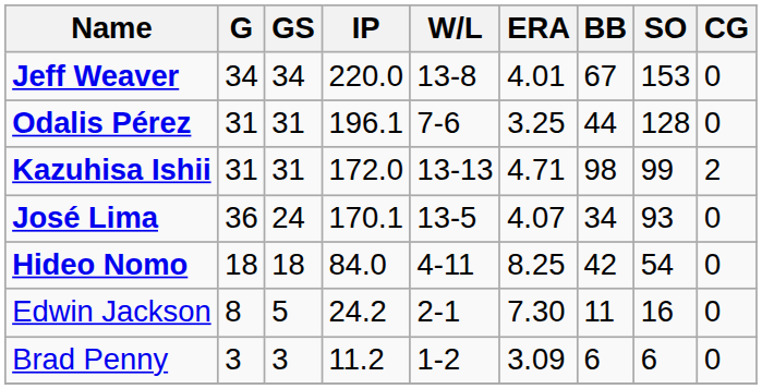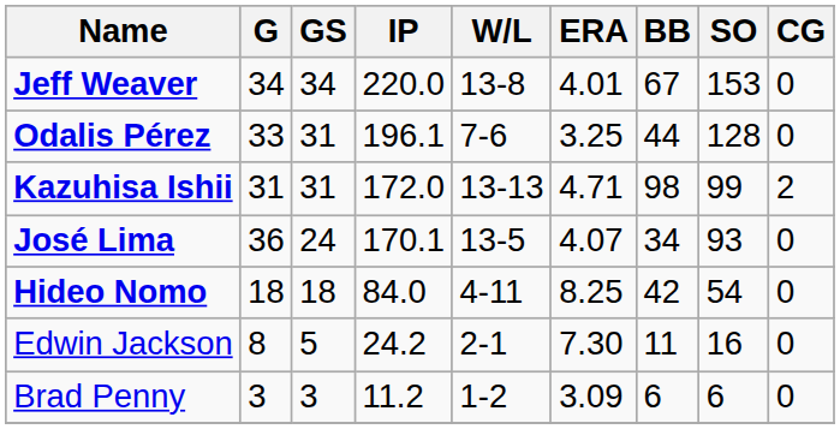Odalis Pérez | G: 31 -> 33
